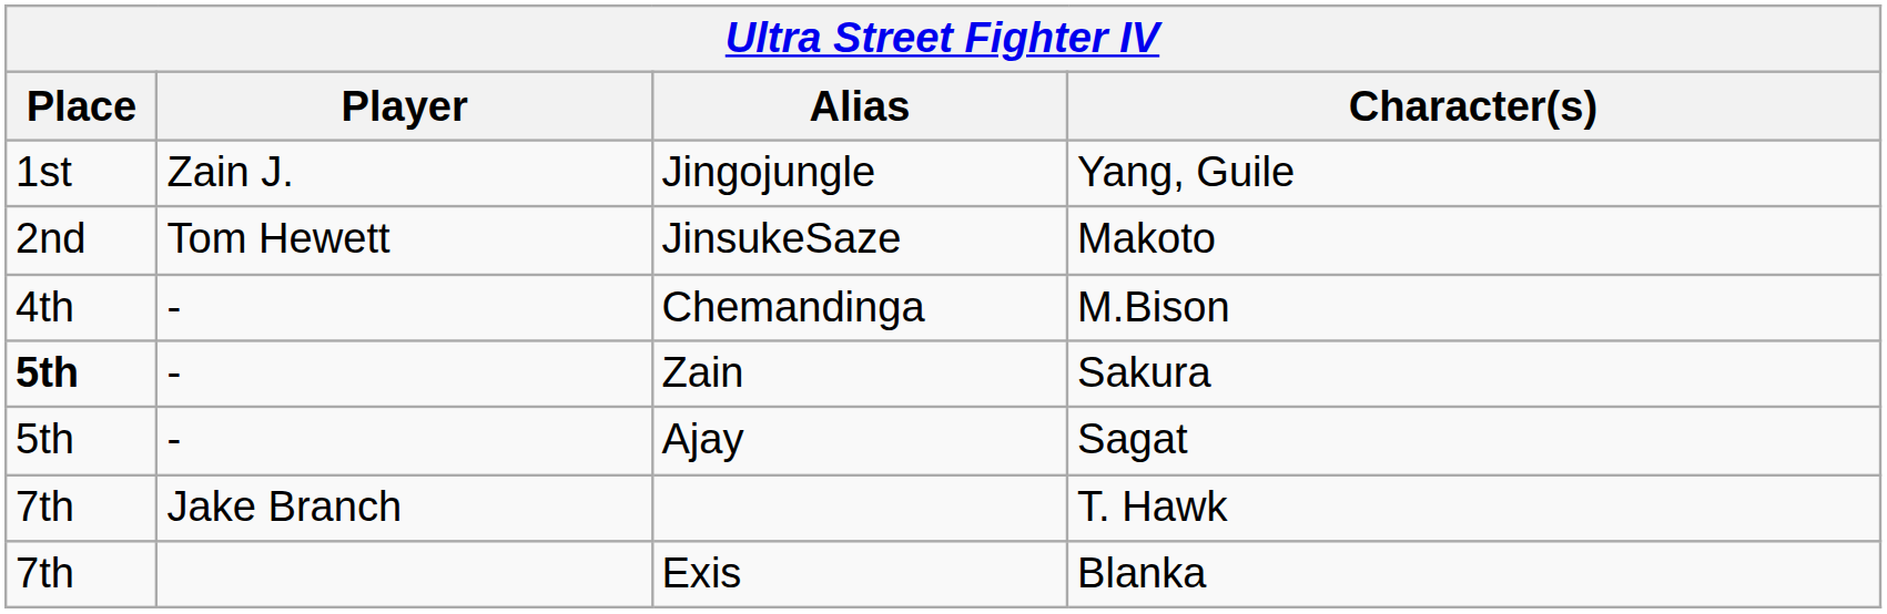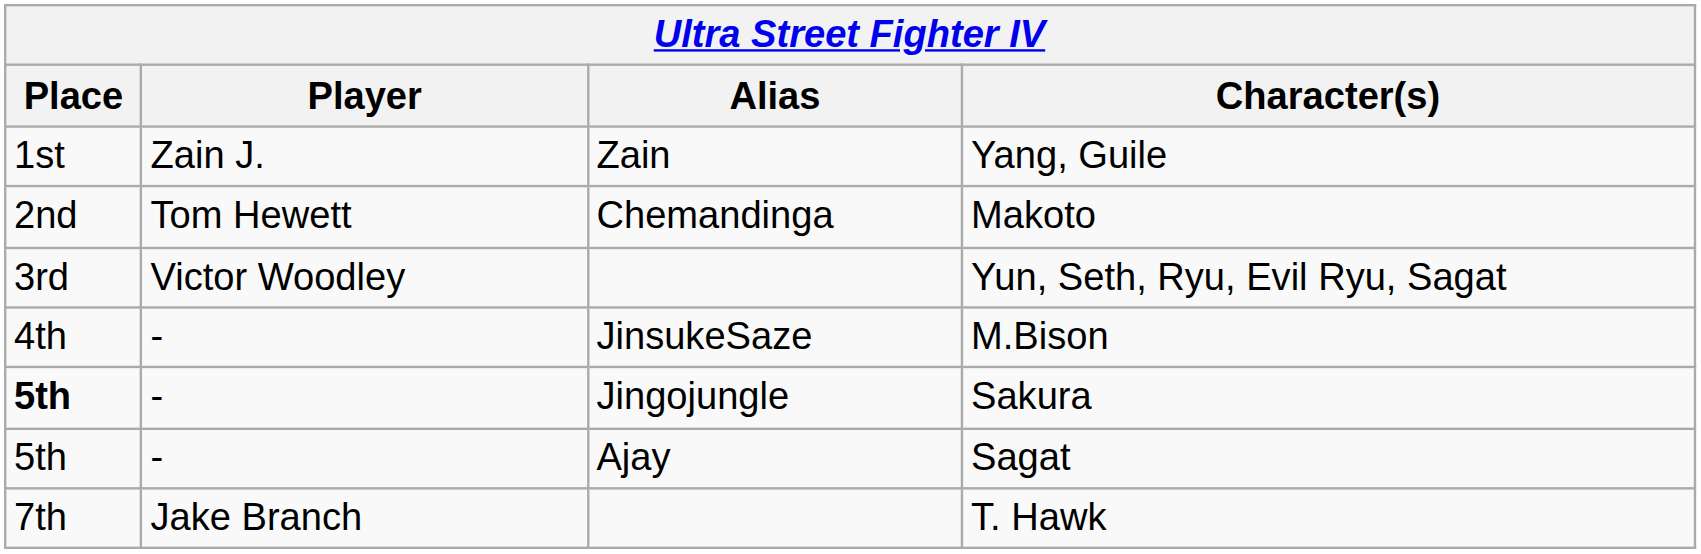Yang, Guile | Alias: Jingojungle -> Zain
Makoto | Alias: JinsukeSaze -> Chemandinga
+ row: 3rd | Victor Woodley | Yun, Seth, Ryu, Evil Ryu, Sagat
M.Bison | Alias: Chemandinga -> JinsukeSaze
Sakura | Alias: Zain -> Jingojungle
- row: 7th | Exis | Blanka
